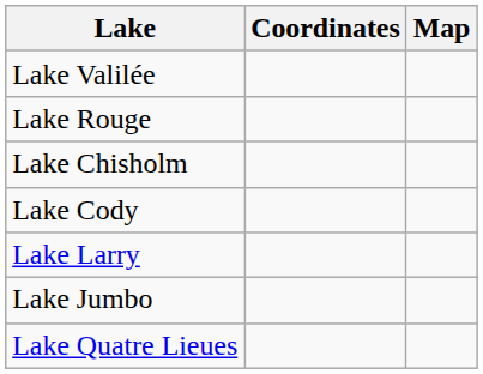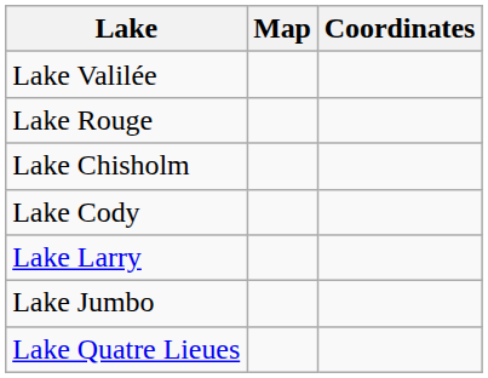columns swapped: Coordinates <-> Map
